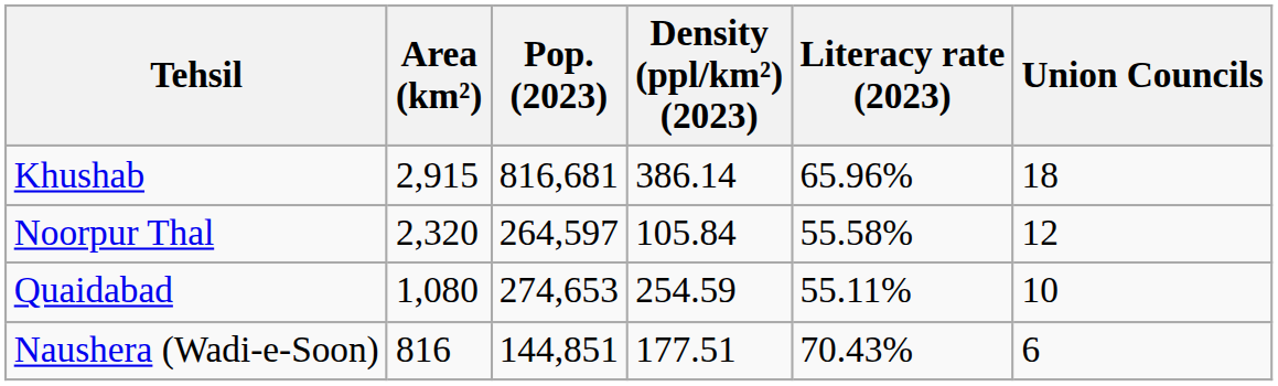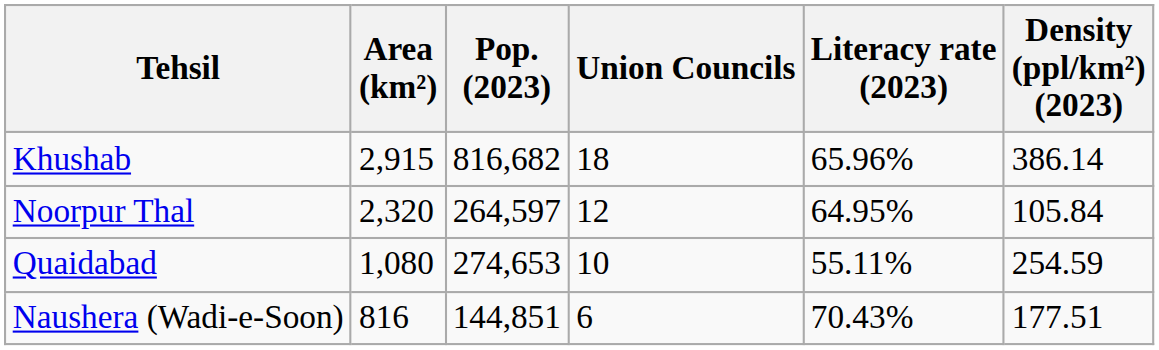columns swapped: Density (ppl/km²) (2023) <-> Union Councils
Khushab | Pop. (2023): 816,681 -> 816,682
Noorpur Thal | Literacy rate (2023): 55.58% -> 64.95%
